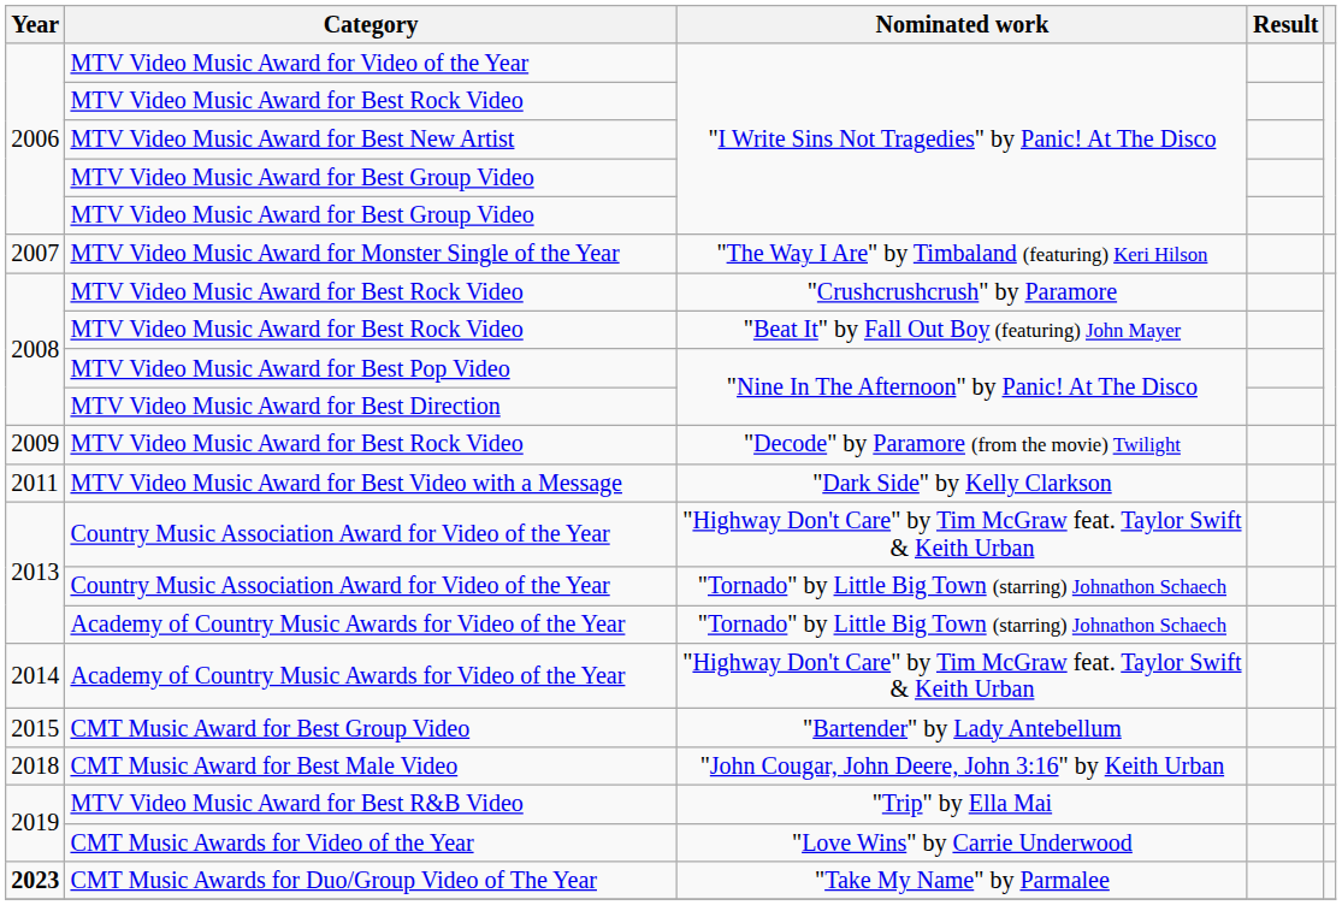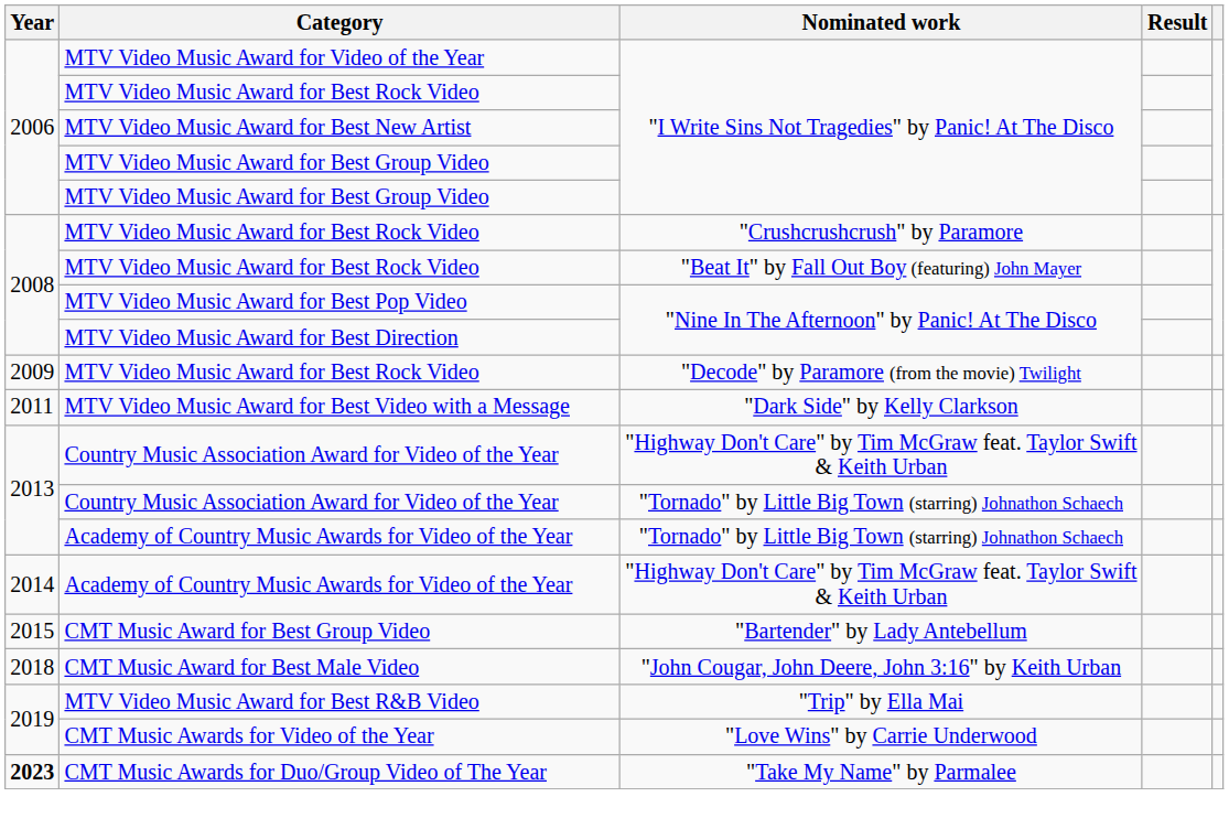- row: 2007 | MTV Video Music Award for Monster Single of the Year | "The Way I Are" by Timbaland (featuring) Keri Hilson
